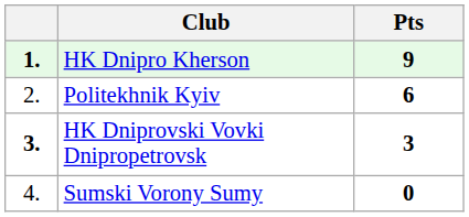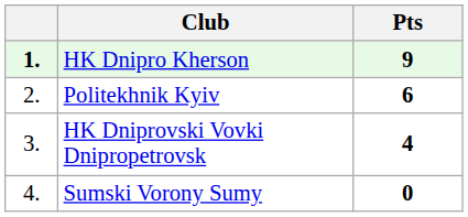HK Dniprovski Vovki Dnipropetrovsk | column 1: bold -> normal
HK Dniprovski Vovki Dnipropetrovsk | Pts: 3 -> 4
